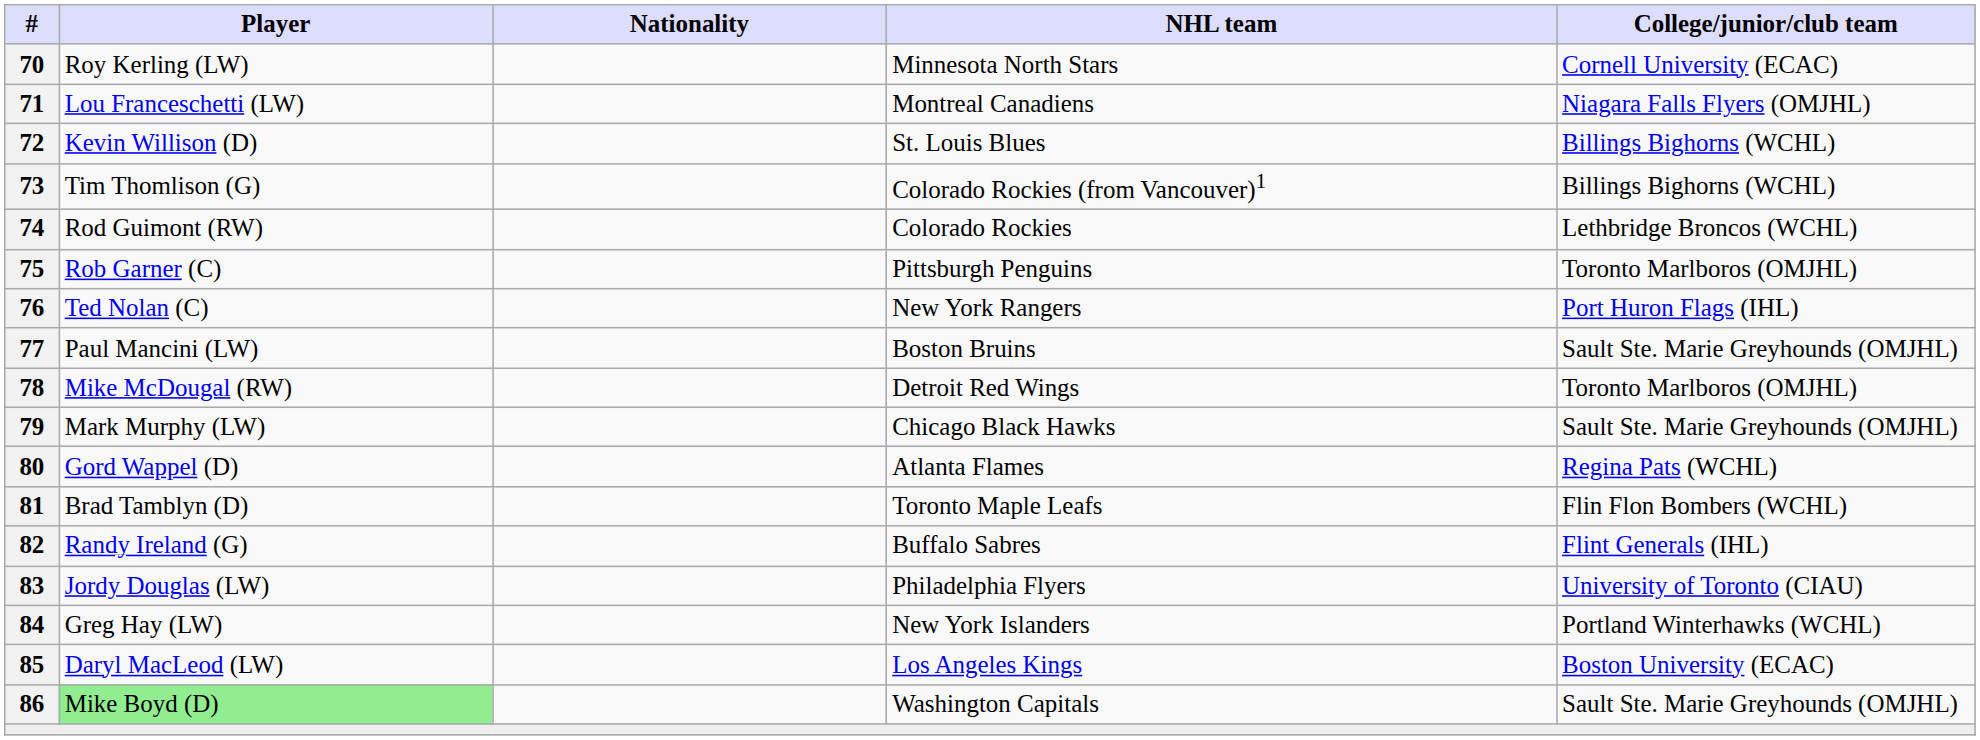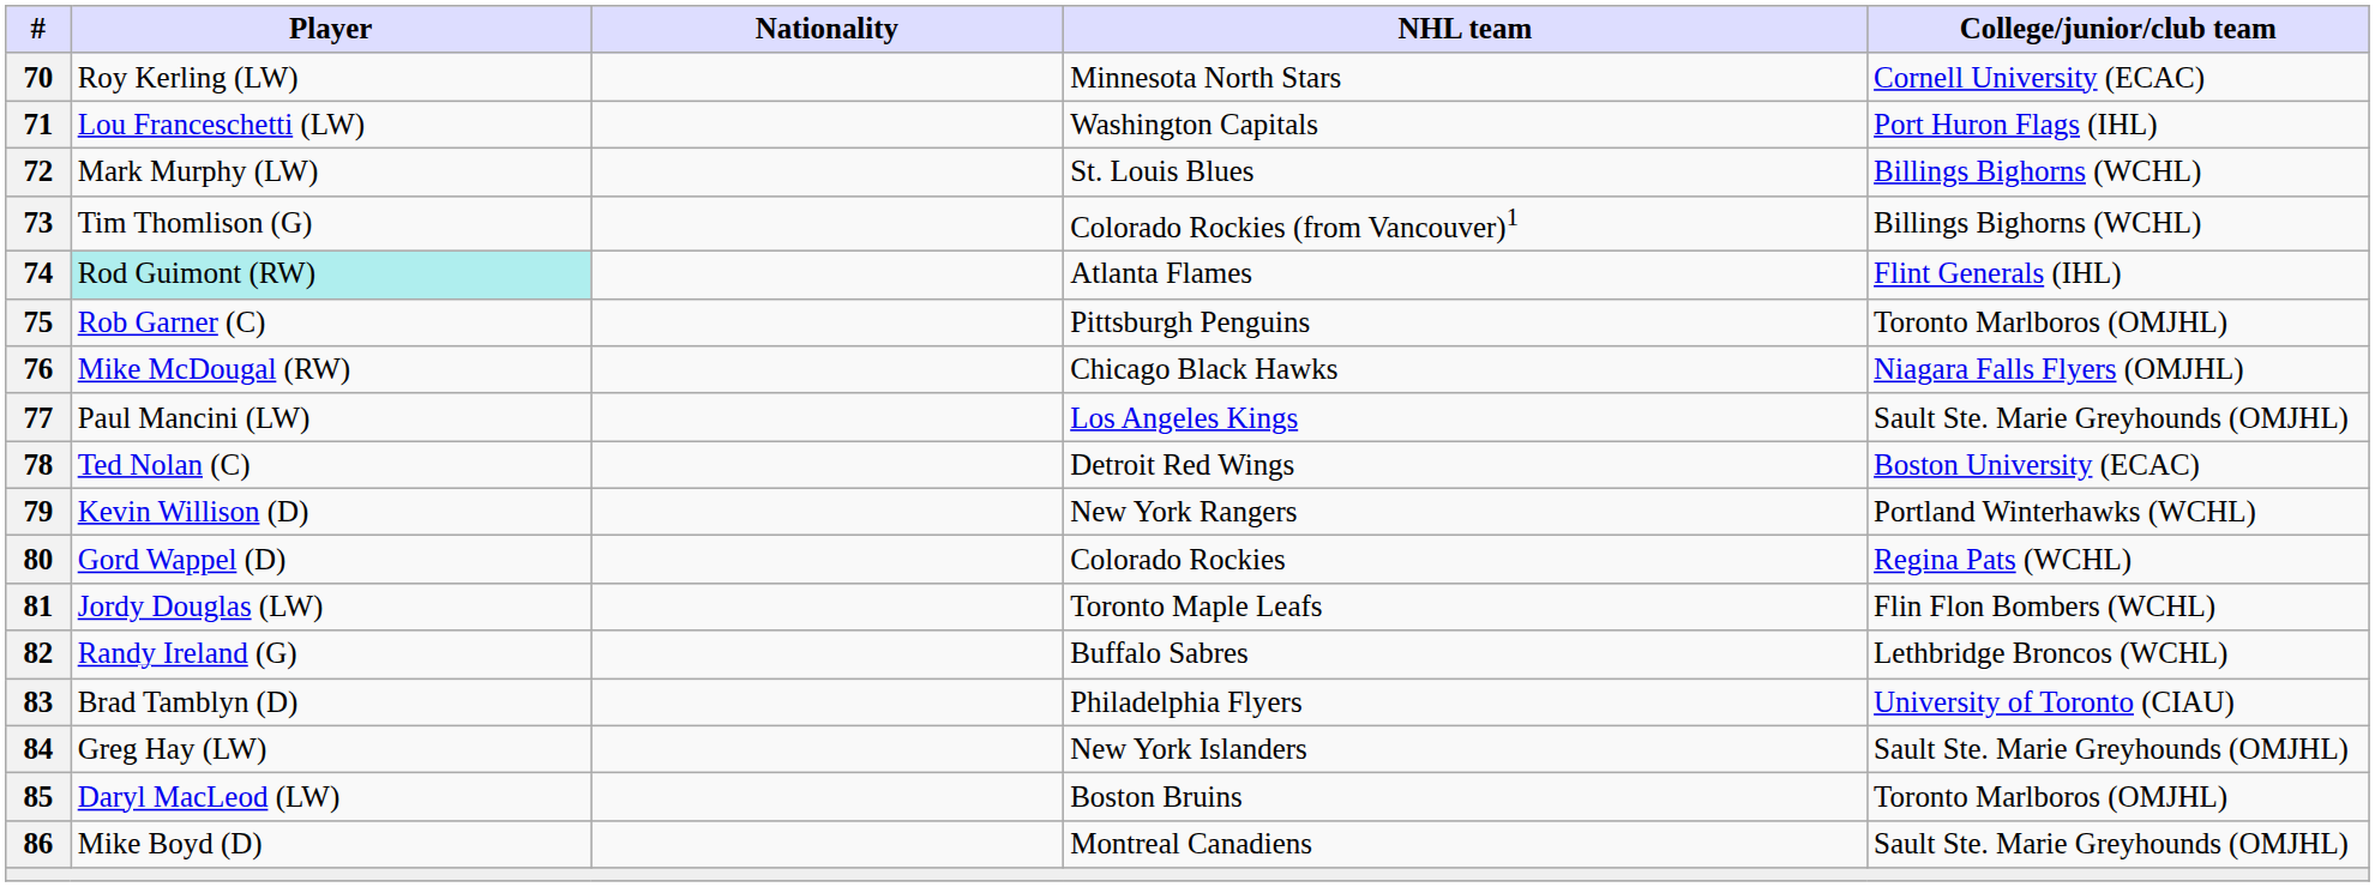71 | NHL team: Montreal Canadiens -> Washington Capitals
71 | College/junior/club team: Niagara Falls Flyers (OMJHL) -> Port Huron Flags (IHL)
72 | Player: Kevin Willison (D) -> Mark Murphy (LW)
74 | Player: no background -> paleturquoise background
74 | NHL team: Colorado Rockies -> Atlanta Flames
74 | College/junior/club team: Lethbridge Broncos (WCHL) -> Flint Generals (IHL)
76 | Player: Ted Nolan (C) -> Mike McDougal (RW)
76 | NHL team: New York Rangers -> Chicago Black Hawks
76 | College/junior/club team: Port Huron Flags (IHL) -> Niagara Falls Flyers (OMJHL)
77 | NHL team: Boston Bruins -> Los Angeles Kings
78 | Player: Mike McDougal (RW) -> Ted Nolan (C)
78 | College/junior/club team: Toronto Marlboros (OMJHL) -> Boston University (ECAC)
79 | Player: Mark Murphy (LW) -> Kevin Willison (D)
79 | NHL team: Chicago Black Hawks -> New York Rangers
79 | College/junior/club team: Sault Ste. Marie Greyhounds (OMJHL) -> Portland Winterhawks (WCHL)
80 | NHL team: Atlanta Flames -> Colorado Rockies
81 | Player: Brad Tamblyn (D) -> Jordy Douglas (LW)
82 | College/junior/club team: Flint Generals (IHL) -> Lethbridge Broncos (WCHL)
83 | Player: Jordy Douglas (LW) -> Brad Tamblyn (D)
84 | College/junior/club team: Portland Winterhawks (WCHL) -> Sault Ste. Marie Greyhounds (OMJHL)
85 | NHL team: Los Angeles Kings -> Boston Bruins
85 | College/junior/club team: Boston University (ECAC) -> Toronto Marlboros (OMJHL)
86 | Player: lightgreen background -> no background
86 | NHL team: Washington Capitals -> Montreal Canadiens
